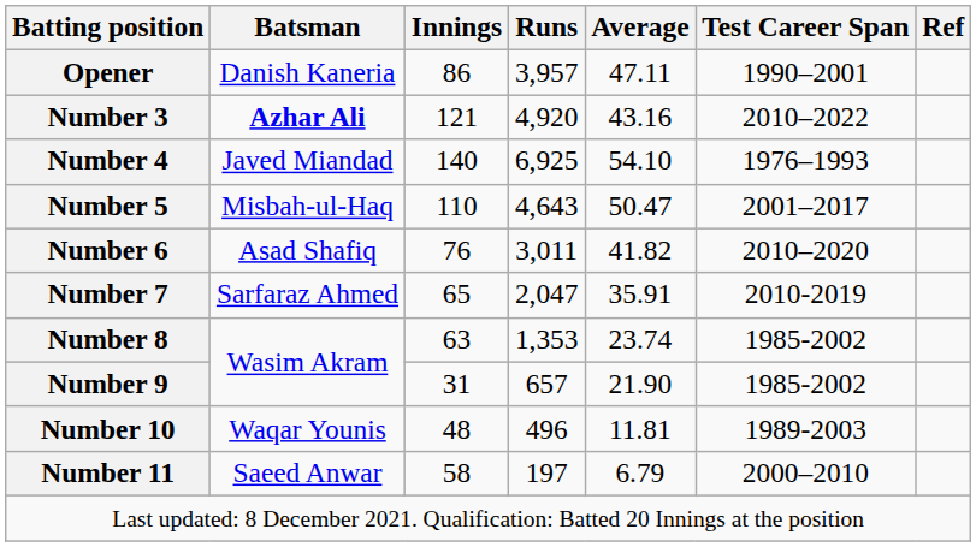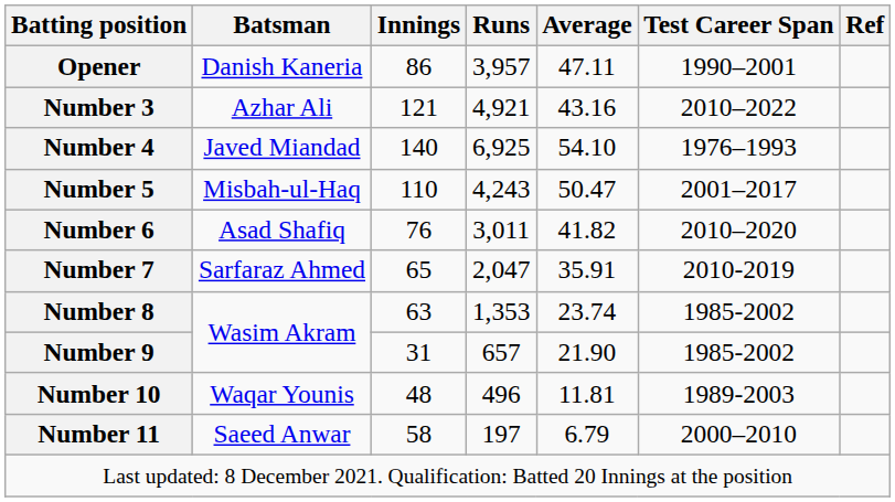Number 3 | Batsman: bold -> normal
Number 3 | Runs: 4,920 -> 4,921
Number 5 | Runs: 4,643 -> 4,243
